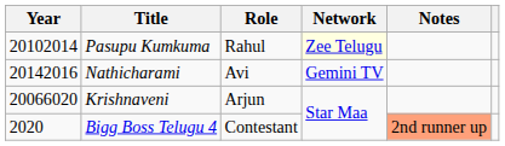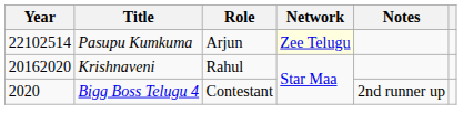Pasupu Kumkuma | Year: 20102014 -> 22102514
Pasupu Kumkuma | Role: Rahul -> Arjun
- row: 20142016 | Nathicharami | Avi | Gemini TV
Krishnaveni | Year: 20066020 -> 20162020
Krishnaveni | Role: Arjun -> Rahul
Bigg Boss Telugu 4 | Notes: lightsalmon background -> no background
